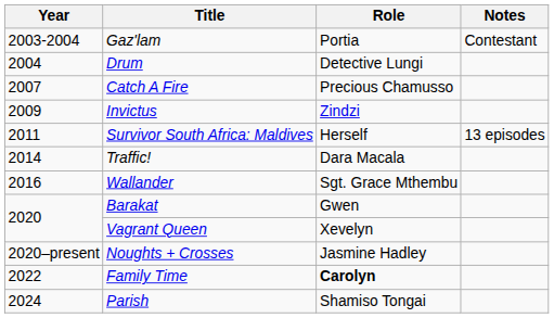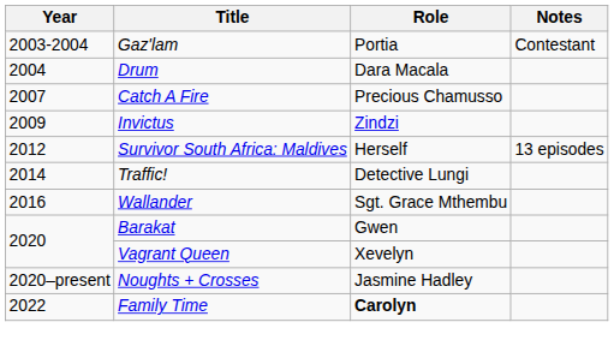Drum | Role: Detective Lungi -> Dara Macala
Survivor South Africa: Maldives | Year: 2011 -> 2012
Traffic! | Role: Dara Macala -> Detective Lungi
- row: 2024 | Parish | Shamiso Tongai
